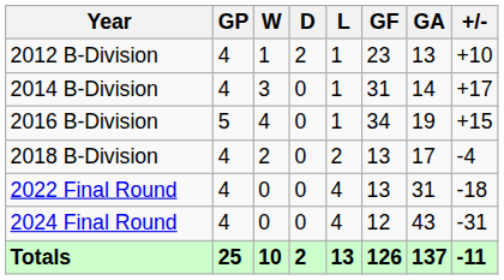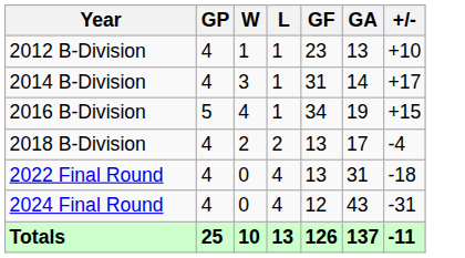- column: D | 2 | 0 | 0 | 0 | 0 | 0 | 2
